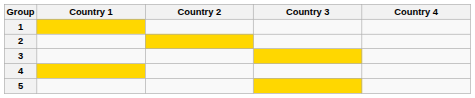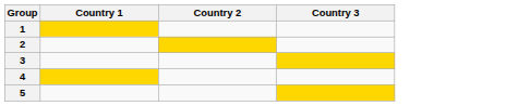- column: Country 4
